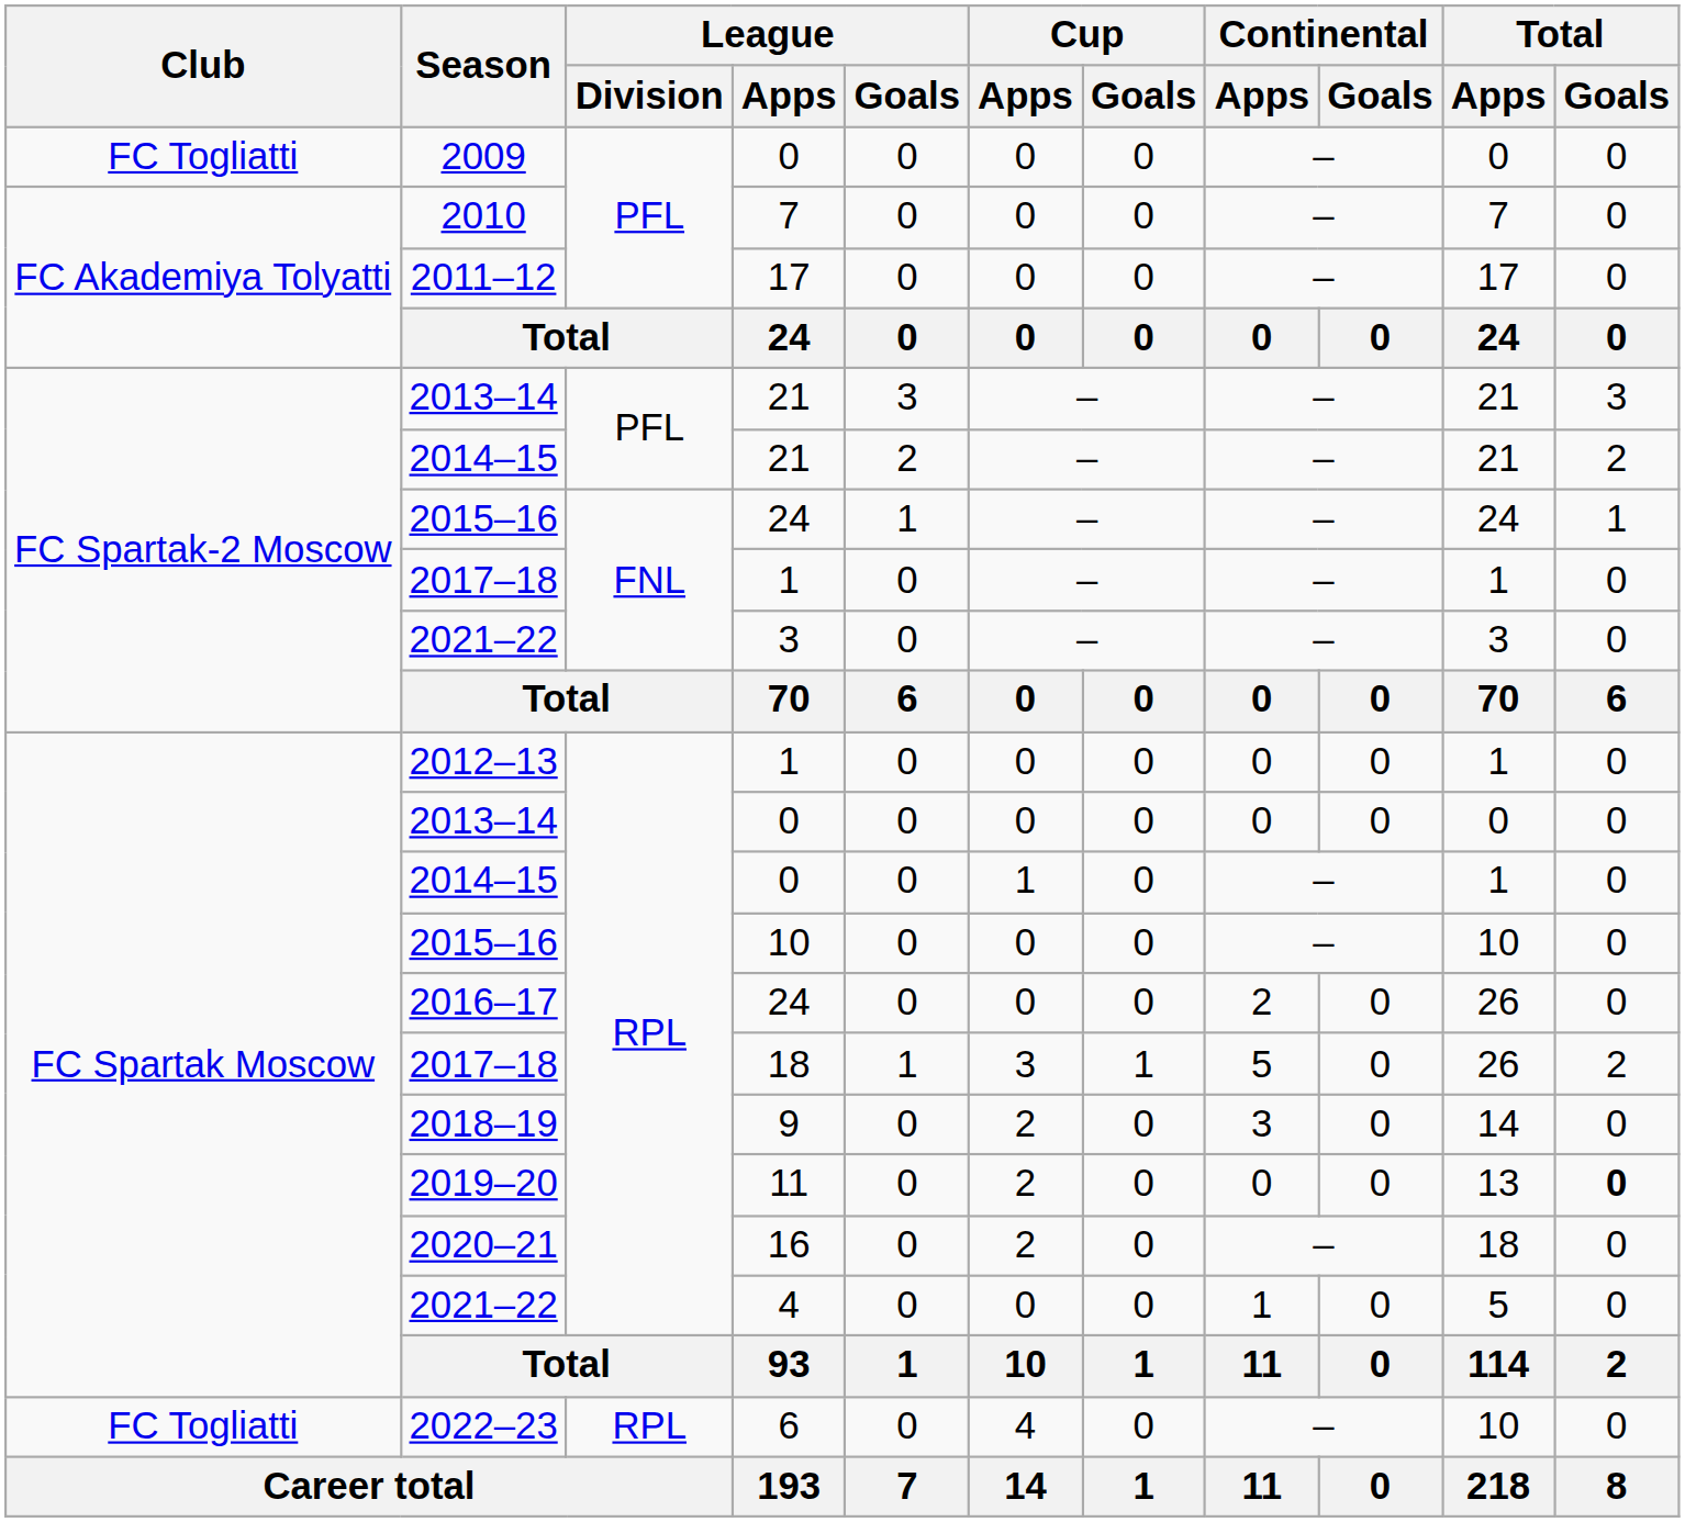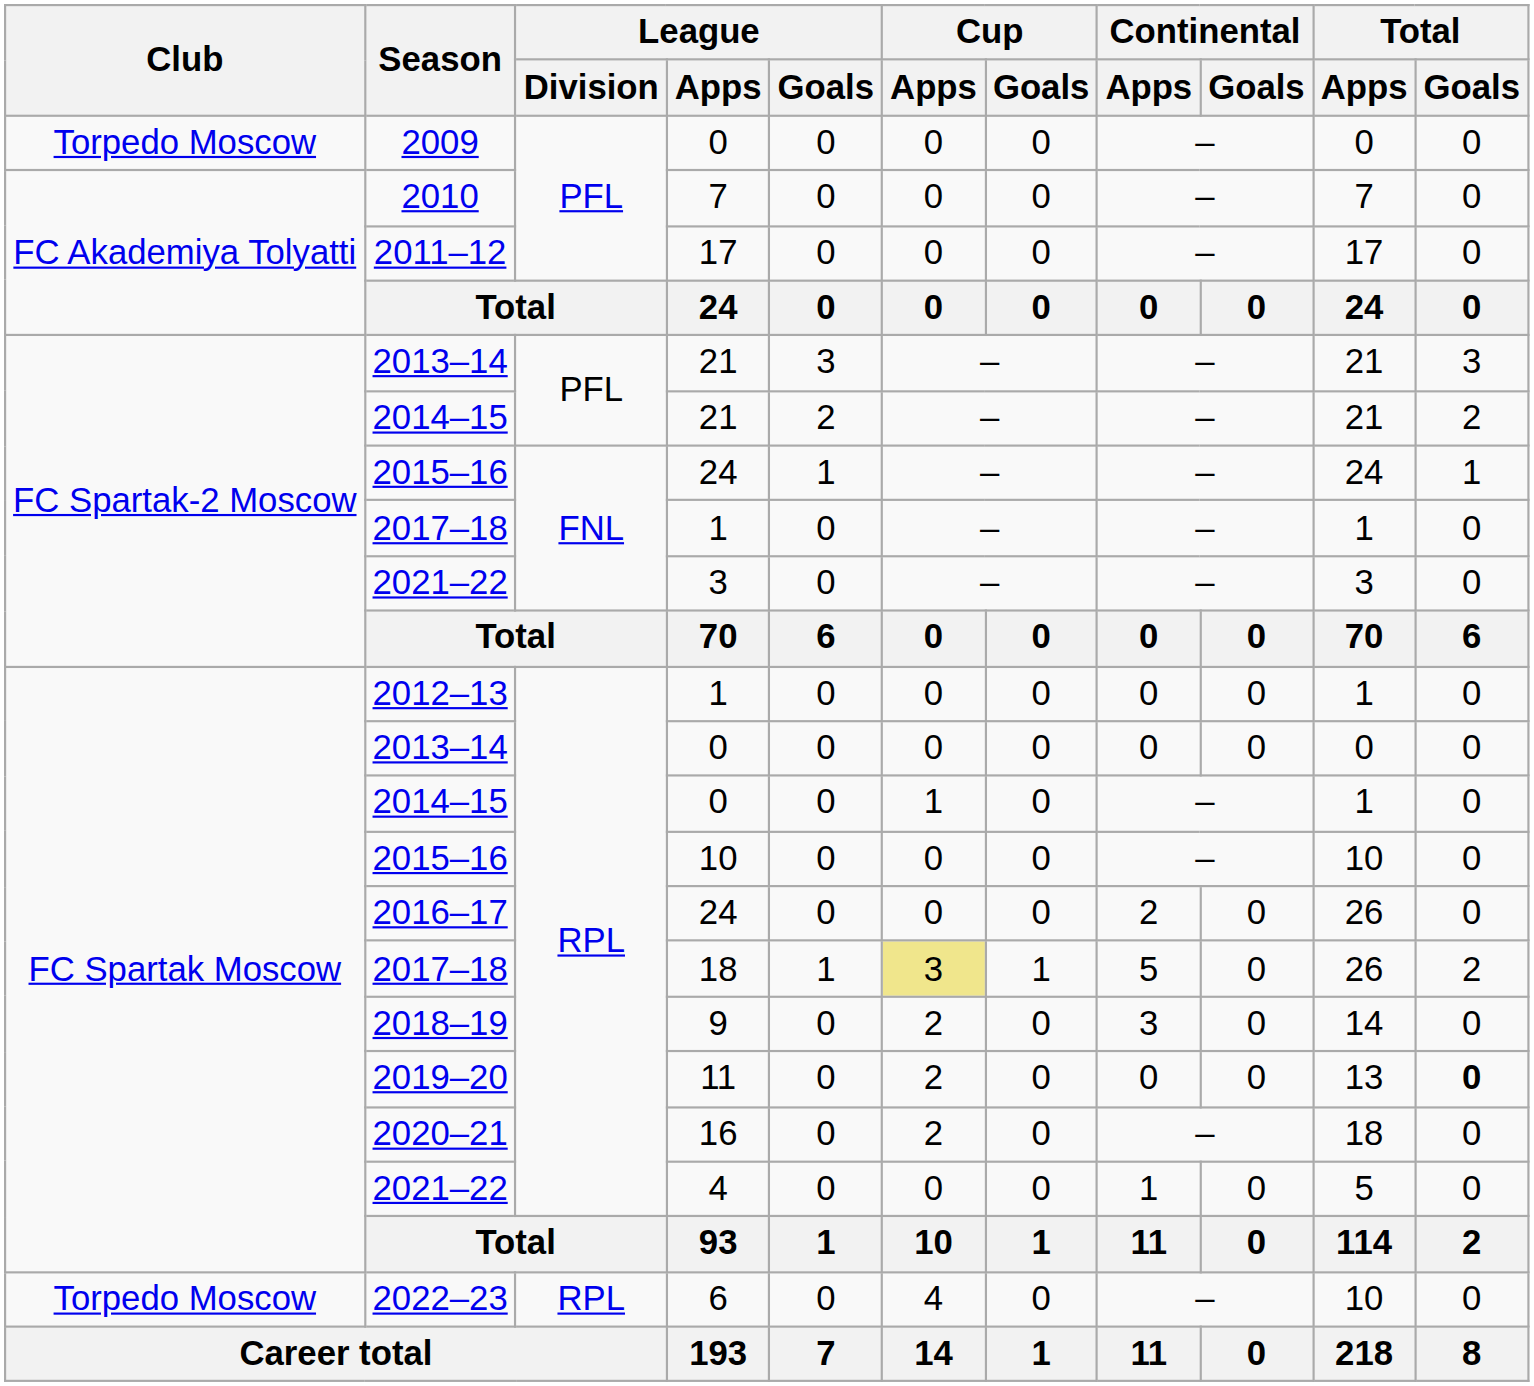2009 | Club: FC Togliatti -> Torpedo Moscow
2017–18 / 18 | Cup / Apps: no background -> khaki background
2022–23 | Club: FC Togliatti -> Torpedo Moscow
